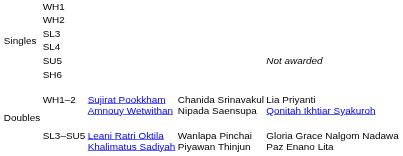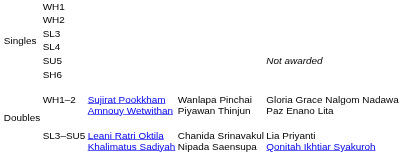WH1–2 | column 4: Chanida Srinavakul Nipada Saensupa -> Wanlapa Pinchai Piyawan Thinjun
WH1–2 | column 5: Lia Priyanti Qonitah Ikhtiar Syakuroh -> Gloria Grace Nalgom Nadawa Paz Enano Lita
SL3–SU5 | column 4: Wanlapa Pinchai Piyawan Thinjun -> Chanida Srinavakul Nipada Saensupa
SL3–SU5 | column 5: Gloria Grace Nalgom Nadawa Paz Enano Lita -> Lia Priyanti Qonitah Ikhtiar Syakuroh
